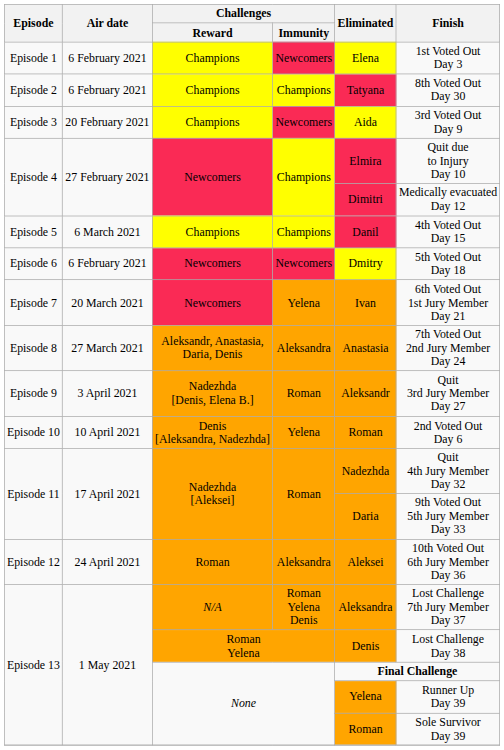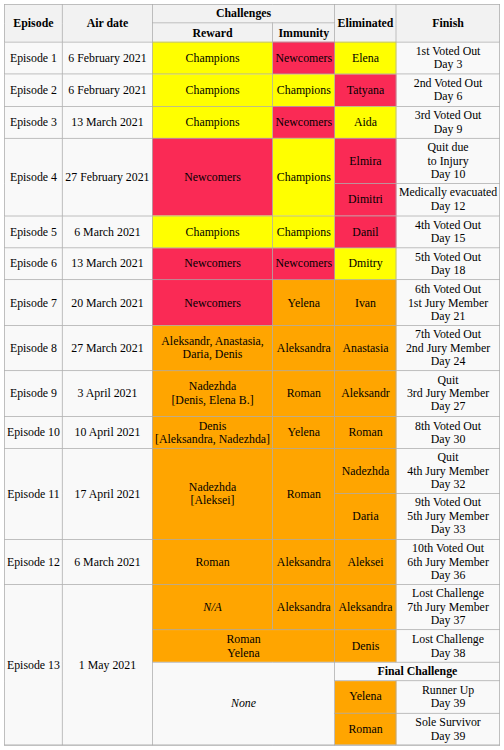Episode 2 | Finish: 8th Voted Out Day 30 -> 2nd Voted Out Day 6
Episode 3 | Air date: 20 February 2021 -> 13 March 2021
Episode 6 | Air date: 6 February 2021 -> 13 March 2021
Episode 10 | Finish: 2nd Voted Out Day 6 -> 8th Voted Out Day 30
Episode 12 | Air date: 24 April 2021 -> 6 March 2021
Episode 13 / N/A | Challenges / Immunity: Roman Yelena Denis -> Aleksandra
